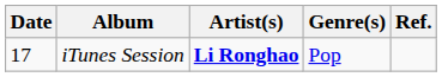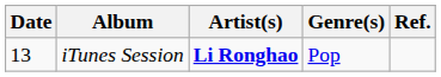iTunes Session | Date: 17 -> 13
